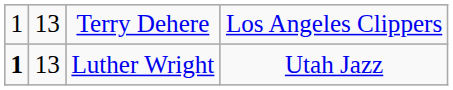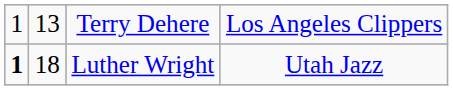Luther Wright | column 2: 13 -> 18
